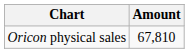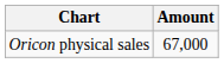Oricon physical sales | Amount: 67,810 -> 67,000
